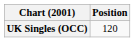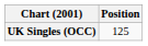UK Singles (OCC) | Position: 120 -> 125
